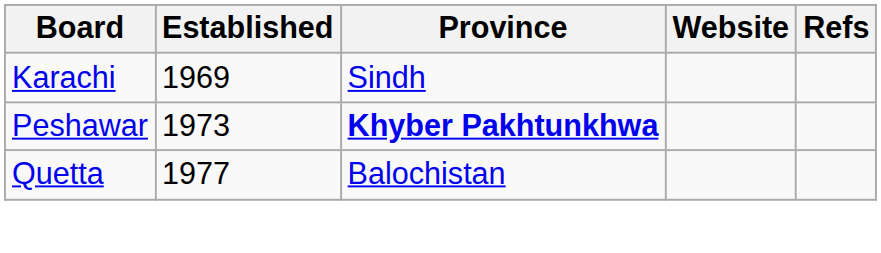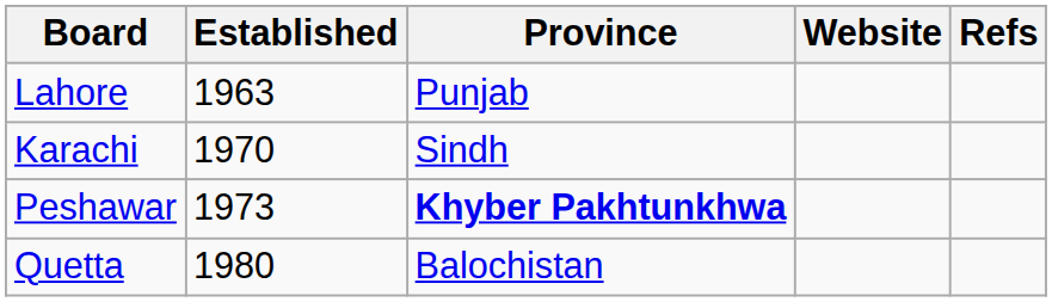+ row: Lahore | 1963 | Punjab
Karachi | Established: 1969 -> 1970
Quetta | Established: 1977 -> 1980
